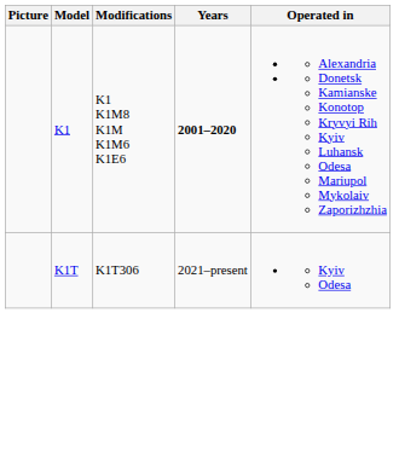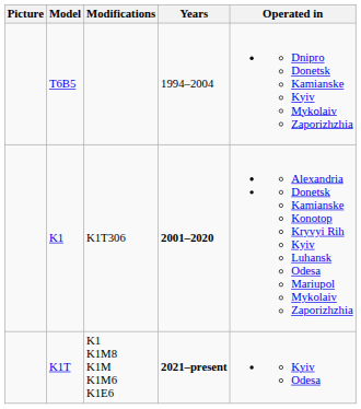+ row: T6B5 | 1994–2004 | Dnipro Donetsk Kamianske Kyiv Mykolaiv Zaporizhzhia
K1 | Modifications: K1 K1M8 K1M K1M6 K1E6 -> K1T306
K1T | Modifications: K1T306 -> K1 K1M8 K1M K1M6 K1E6
K1T | Years: normal -> bold
